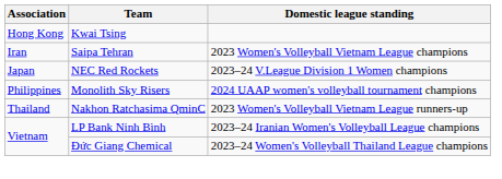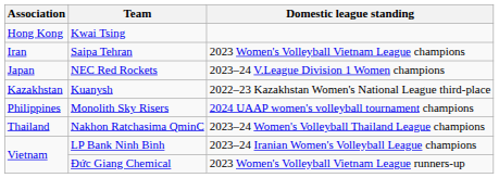+ row: Kazakhstan | Kuanysh | 2022–23 Kazakhstan Women's National League third-place
Nakhon Ratchasima QminC | Domestic league standing: 2023 Women's Volleyball Vietnam League runners-up -> 2023–24 Women's Volleyball Thailand League champions
Đức Giang Chemical | Domestic league standing: 2023–24 Women's Volleyball Thailand League champions -> 2023 Women's Volleyball Vietnam League runners-up
